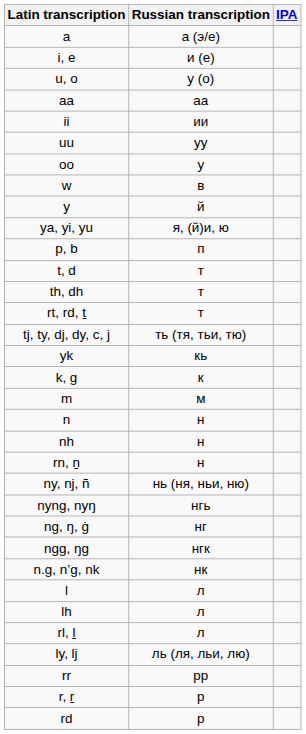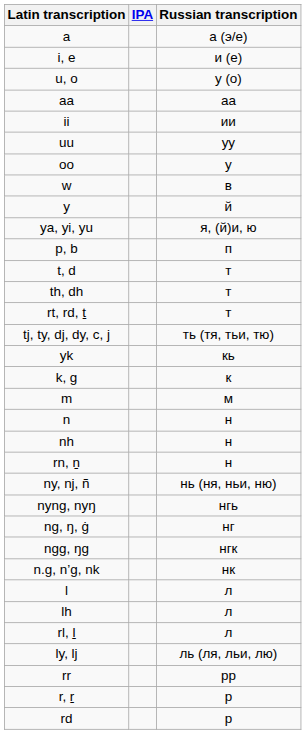columns swapped: IPA <-> Russian transcription
